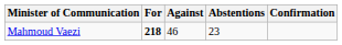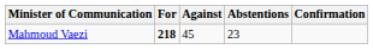Mahmoud Vaezi | Against: 46 -> 45
